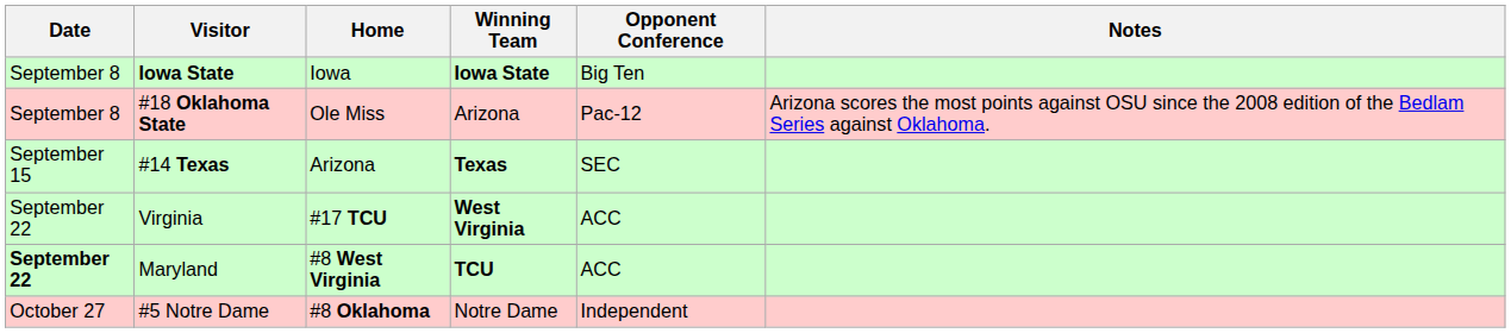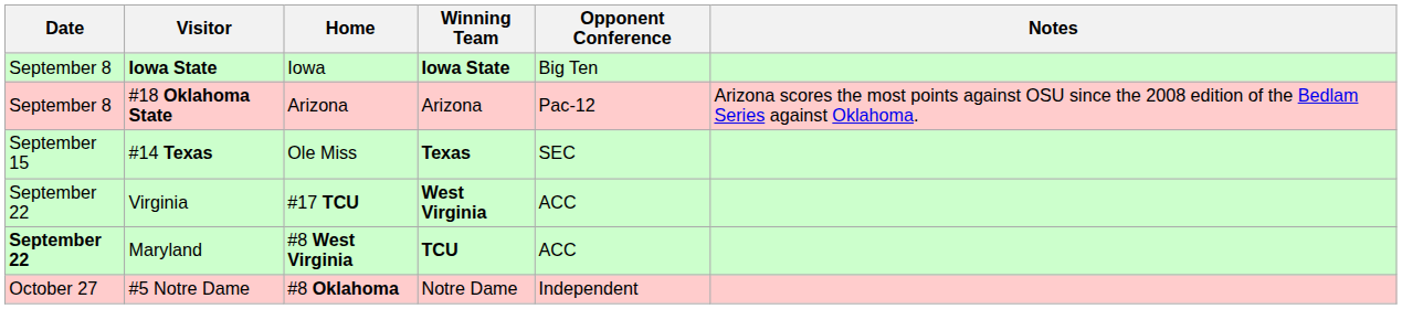#18 Oklahoma State | Home: Ole Miss -> Arizona
#14 Texas | Home: Arizona -> Ole Miss
